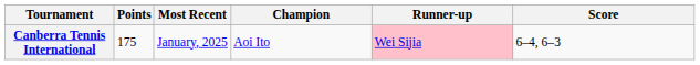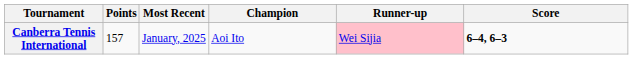Canberra Tennis International | Points: 175 -> 157
Canberra Tennis International | Score: normal -> bold
